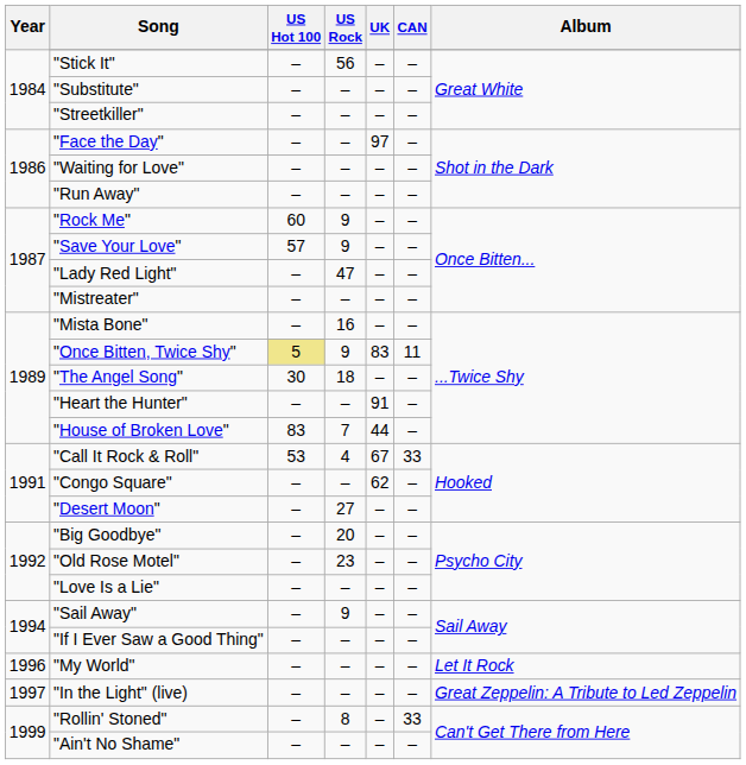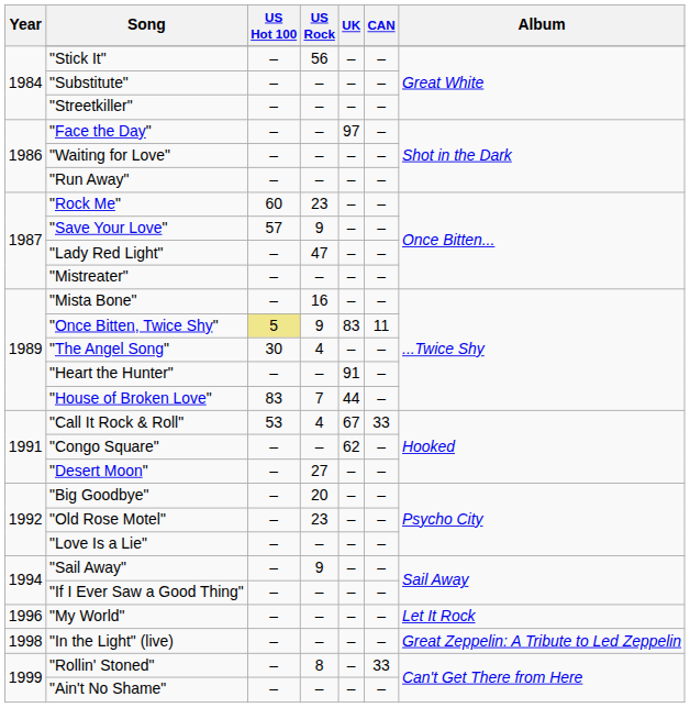"Rock Me" | US Rock: 9 -> 23
"The Angel Song" | US Rock: 18 -> 4
"In the Light" (live) | Year: 1997 -> 1998
